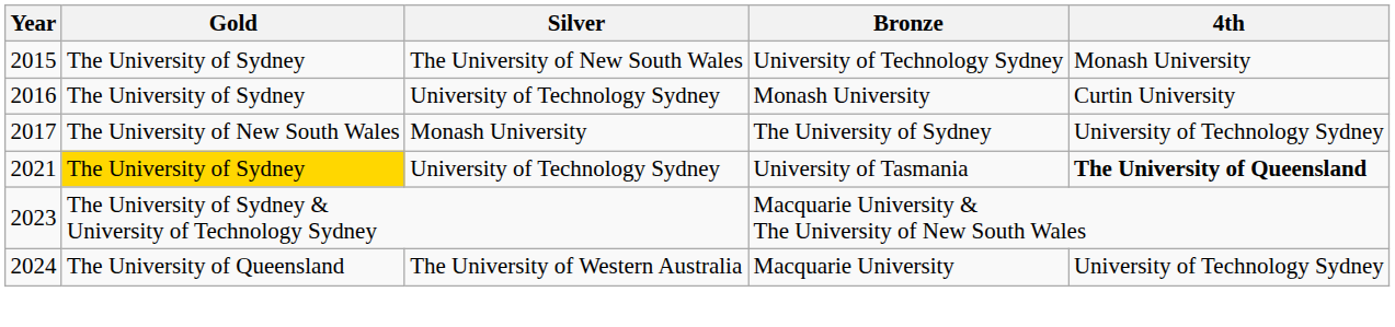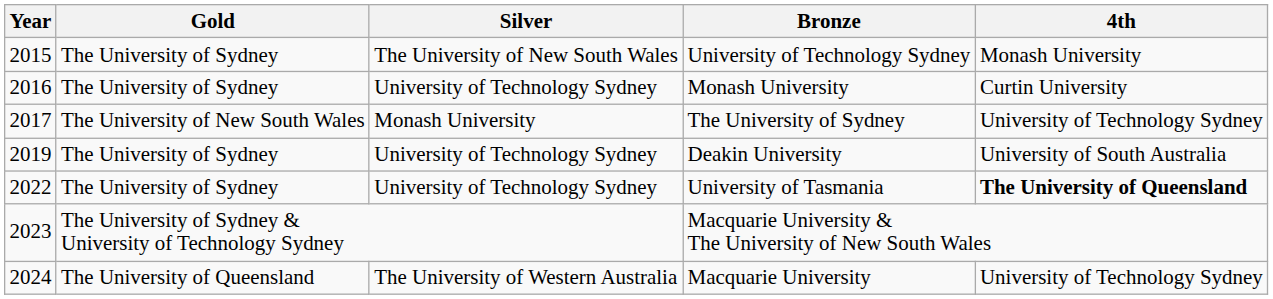+ row: 2019 | The University of Sydney | University of Technology Sydney | Deakin University | University of South Australia
University of Tasmania | Year: 2021 -> 2022
University of Tasmania | Gold: gold background -> no background
